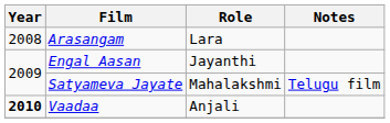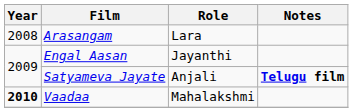Satyameva Jayate | Role: Mahalakshmi -> Anjali
Satyameva Jayate | Notes: normal -> bold
Vaadaa | Role: Anjali -> Mahalakshmi
